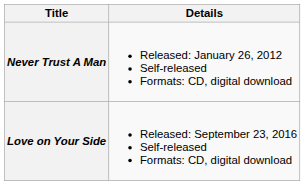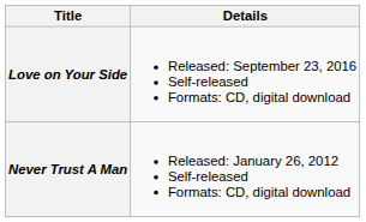rows swapped: Never Trust A Man <-> Love on Your Side
